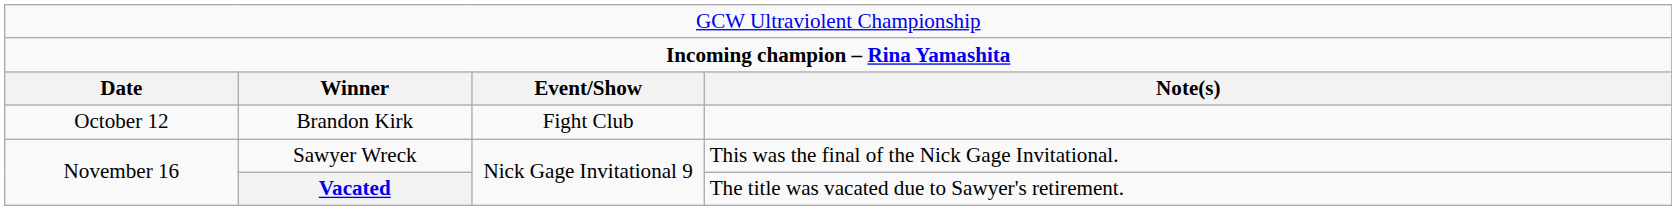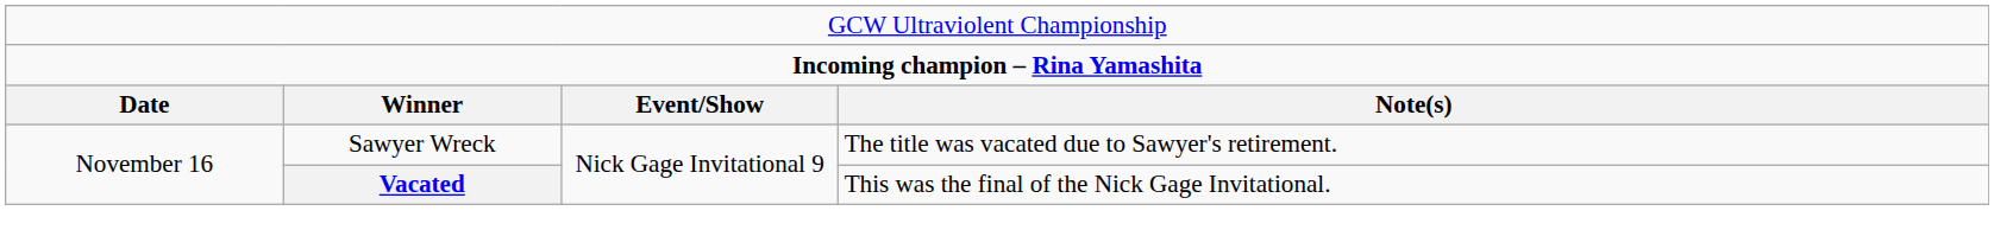- row: October 12 | Brandon Kirk | Fight Club
Sawyer Wreck | column 4: This was the final of the Nick Gage Invitational. -> The title was vacated due to Sawyer's retirement.
Vacated | column 4: The title was vacated due to Sawyer's retirement. -> This was the final of the Nick Gage Invitational.
